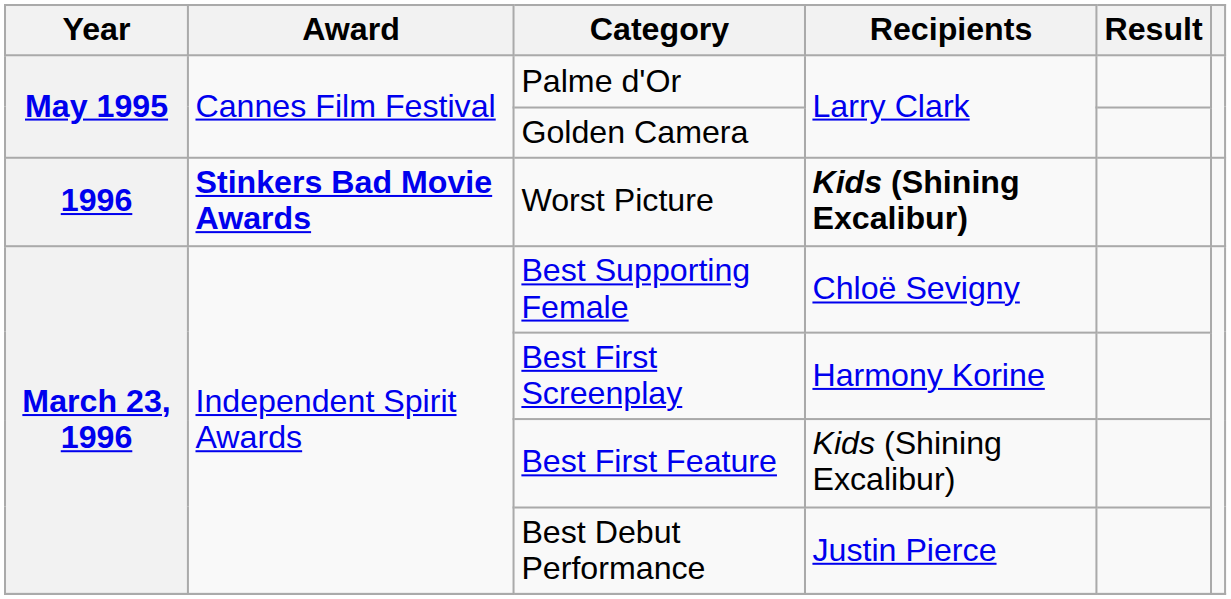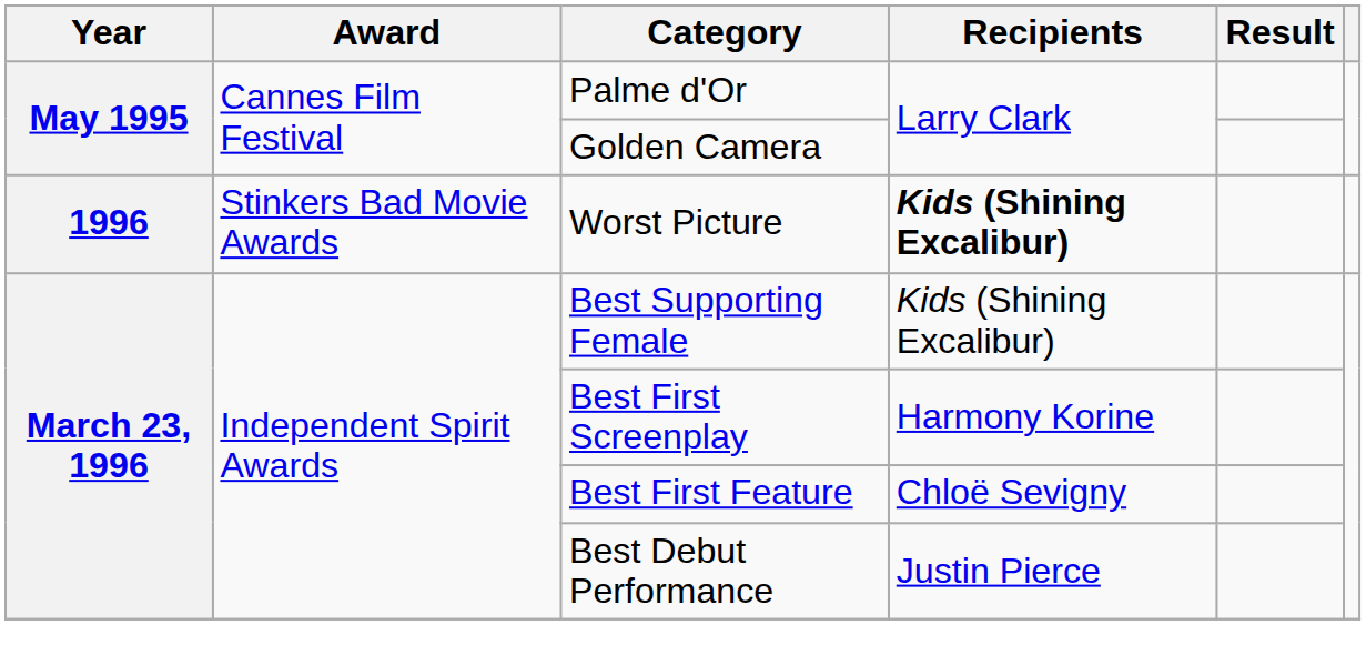Worst Picture | Award: bold -> normal
Best Supporting Female | Recipients: Chloë Sevigny -> Kids (Shining Excalibur)
Best First Feature | Recipients: Kids (Shining Excalibur) -> Chloë Sevigny
